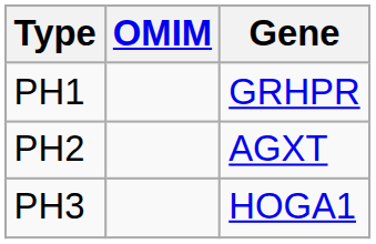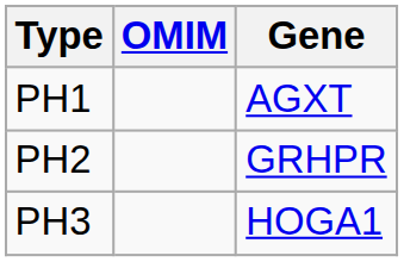PH1 | Gene: GRHPR -> AGXT
PH2 | Gene: AGXT -> GRHPR
